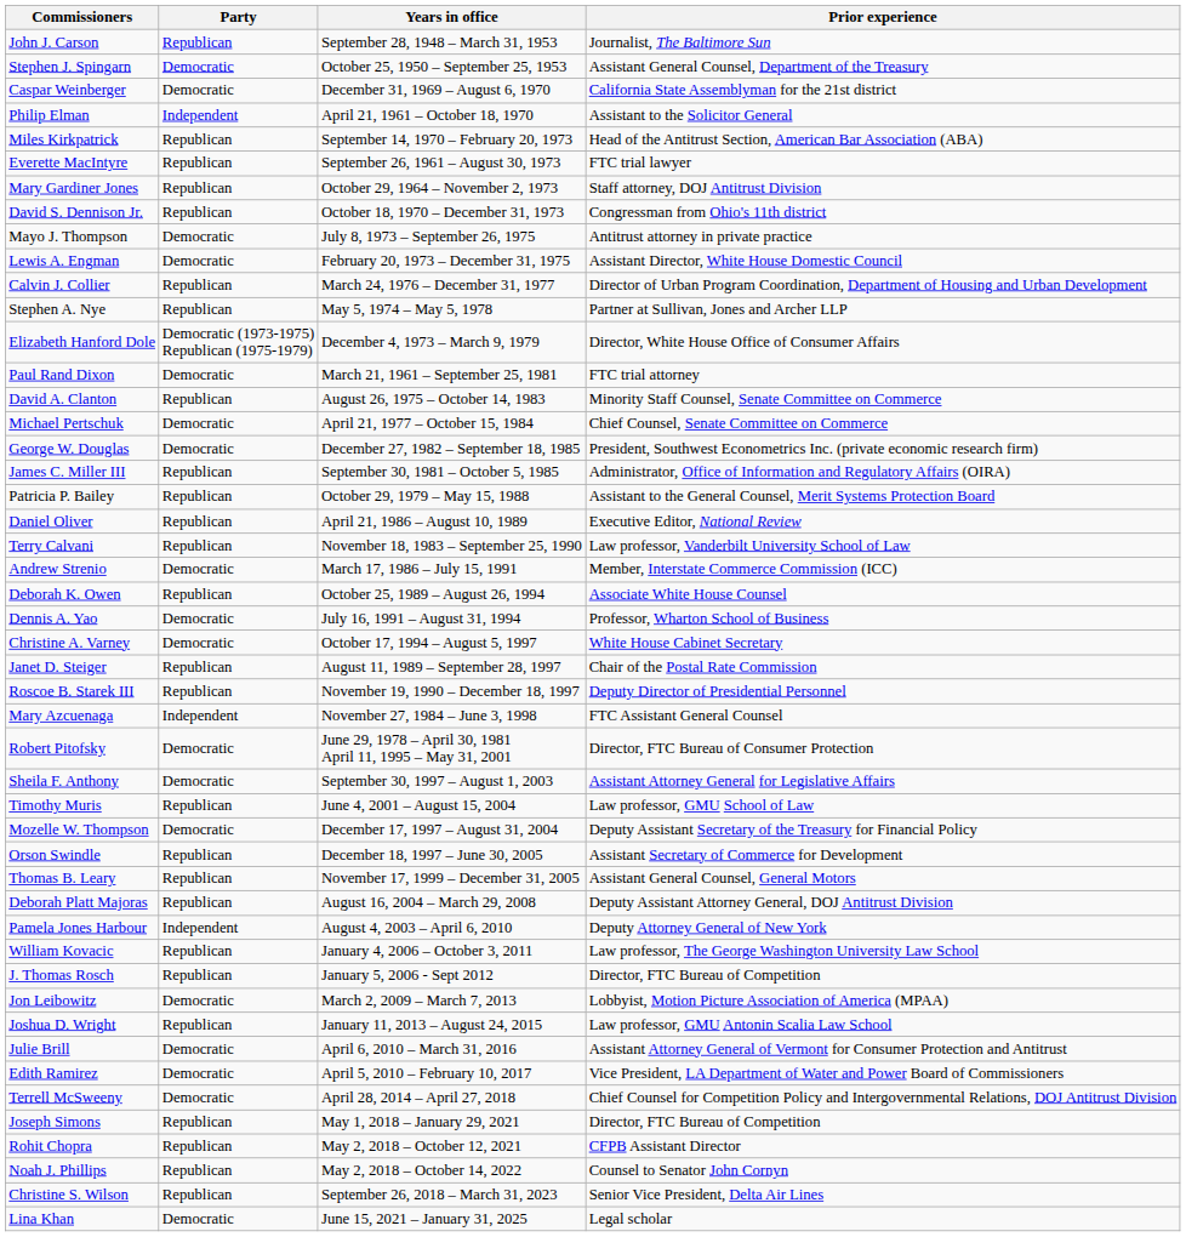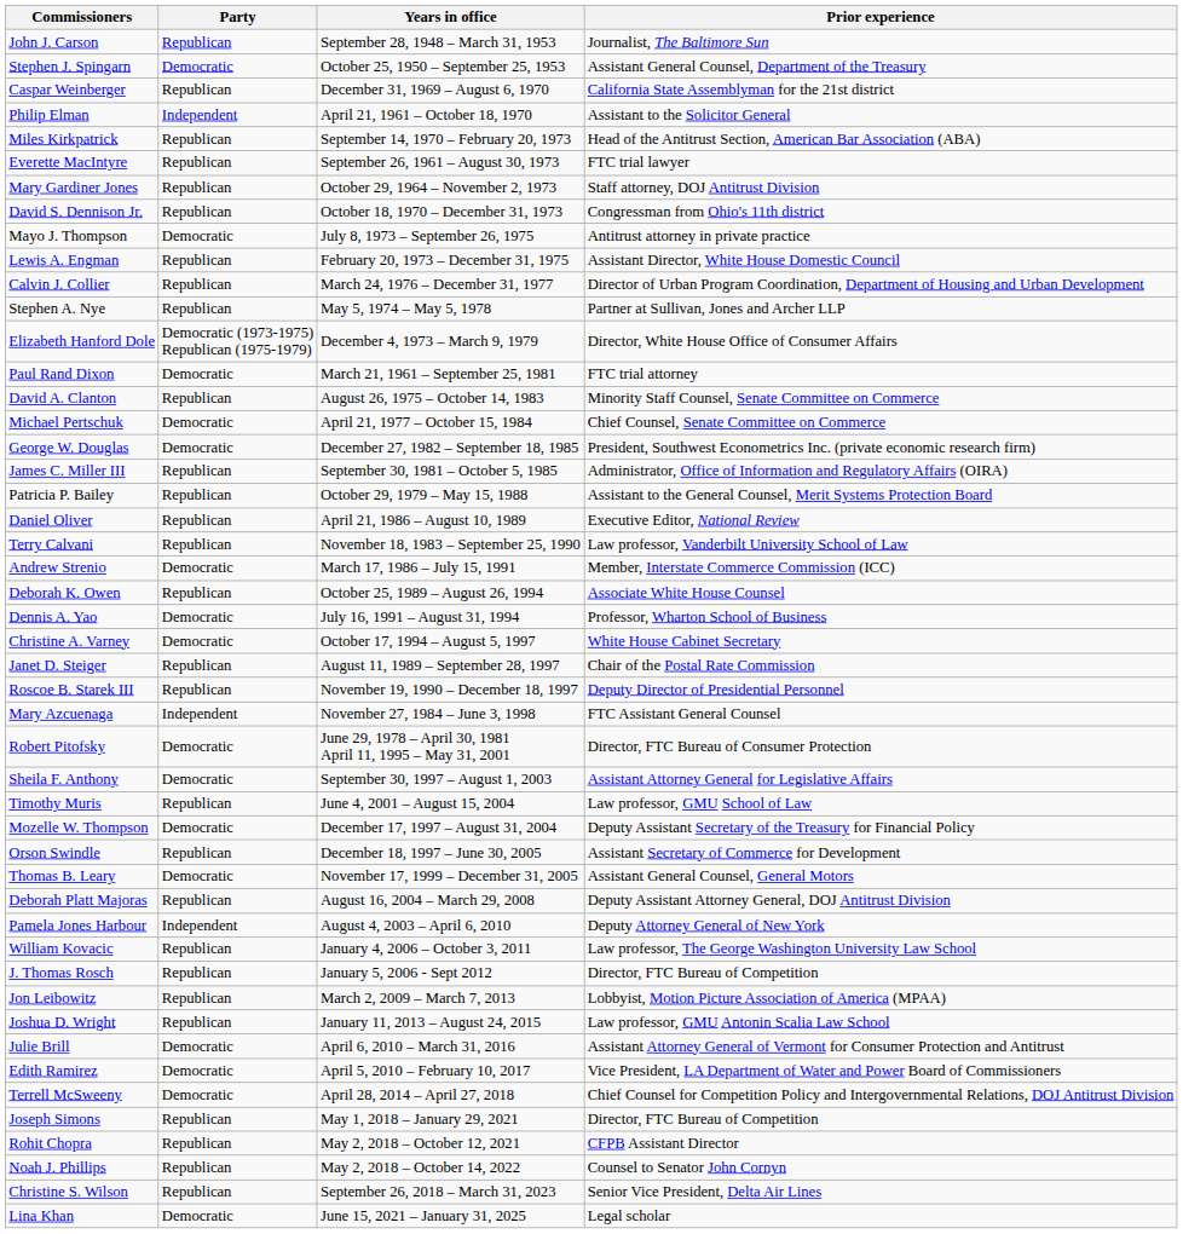Caspar Weinberger | Party: Democratic -> Republican
Lewis A. Engman | Party: Democratic -> Republican
Thomas B. Leary | Party: Republican -> Democratic
Jon Leibowitz | Party: Democratic -> Republican
